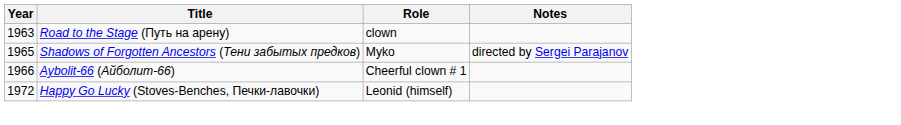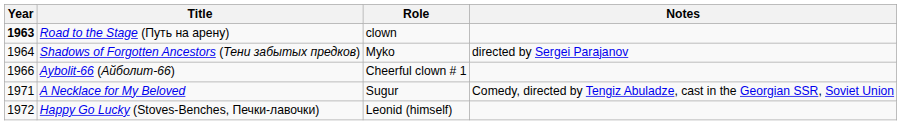Road to the Stage (Путь на арену) | Year: normal -> bold
Shadows of Forgotten Ancestors (Тени забытых предков) | Year: 1965 -> 1964
+ row: 1971 | A Necklace for My Beloved | Sugur | Comedy, directed by Tengiz Abuladze, cast in the Georgian SSR, Soviet Union
